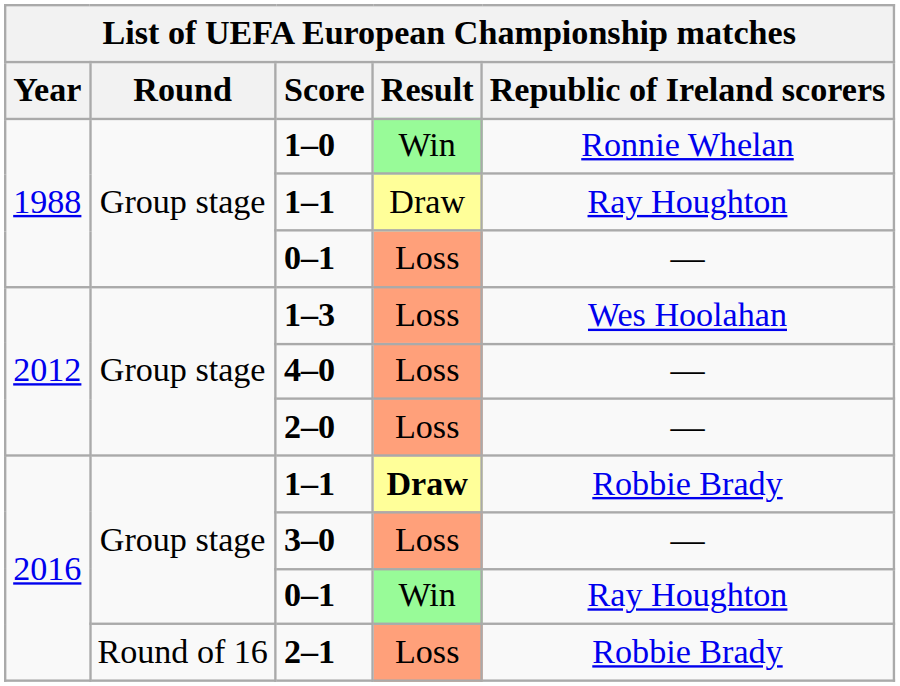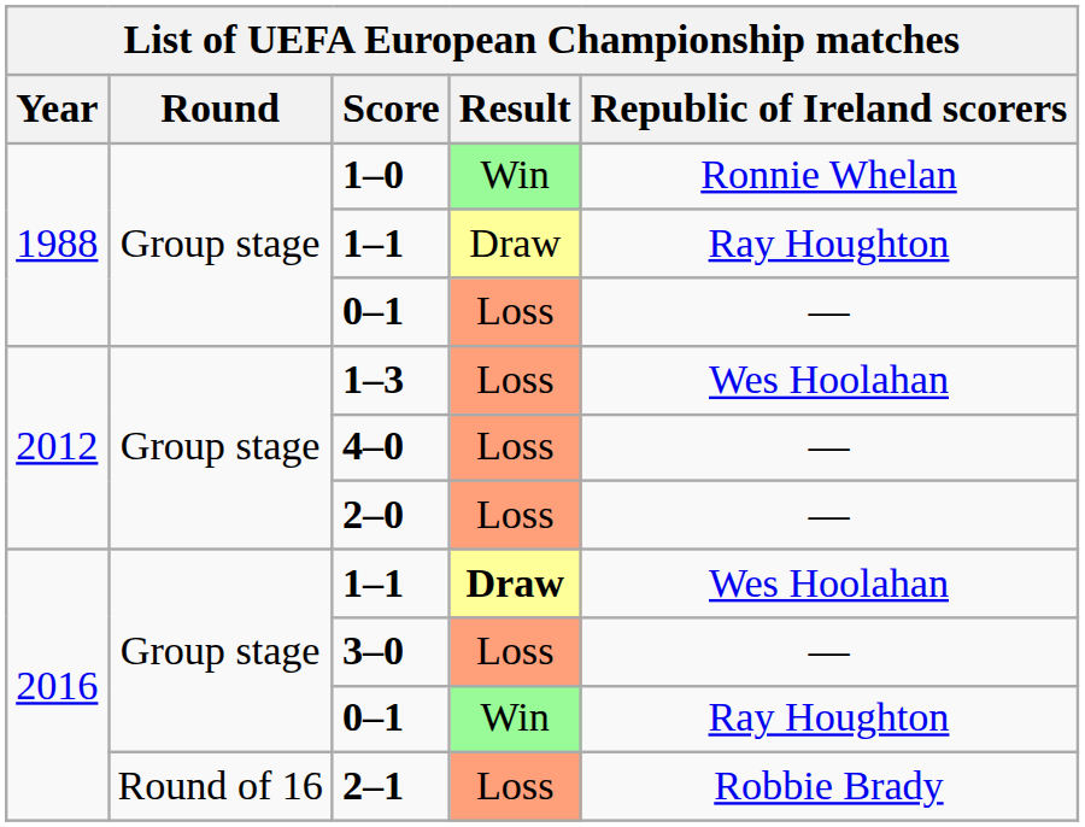2016 / 1–1 | Republic of Ireland scorers: Robbie Brady -> Wes Hoolahan
